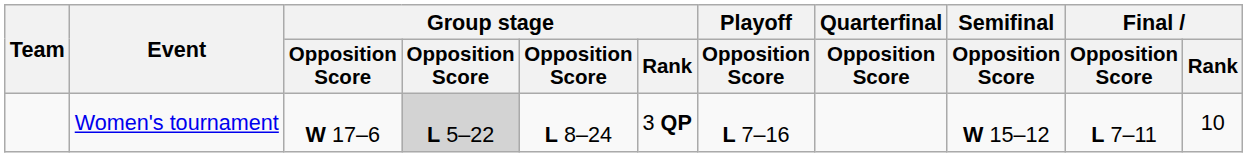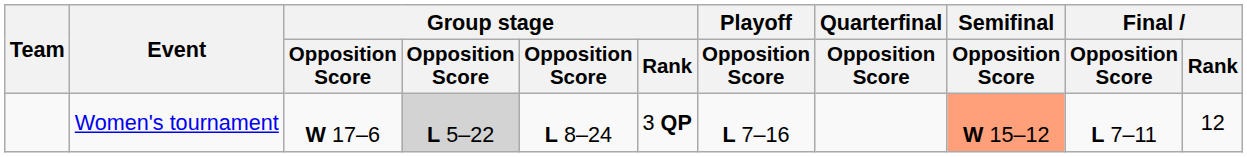Women's tournament | Semifinal / Opposition Score: no background -> lightsalmon background
Women's tournament | Final / Rank: 10 -> 12
